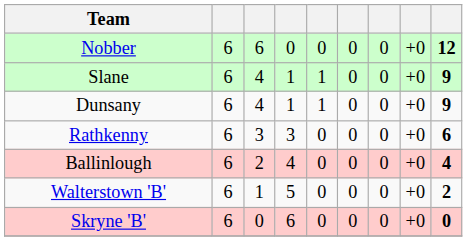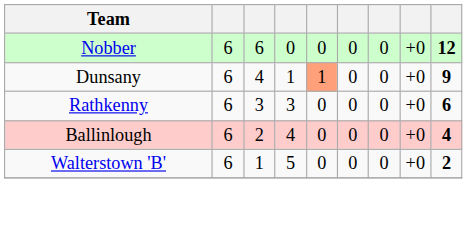- row: Slane | 6 | 4 | 1 | 1 | 0 | 0 | +0 | 9
Dunsany | column 5: no background -> lightsalmon background
- row: Skryne 'B' | 6 | 0 | 6 | 0 | 0 | 0 | +0 | 0
